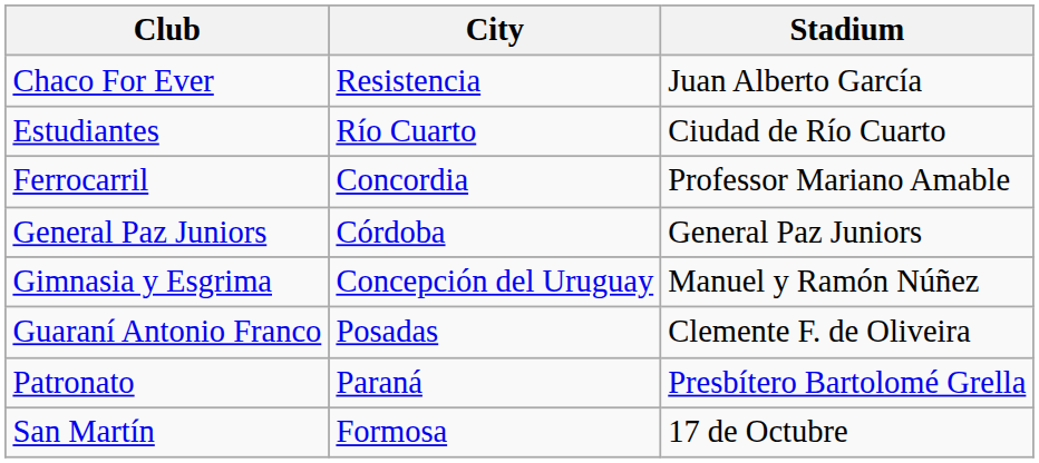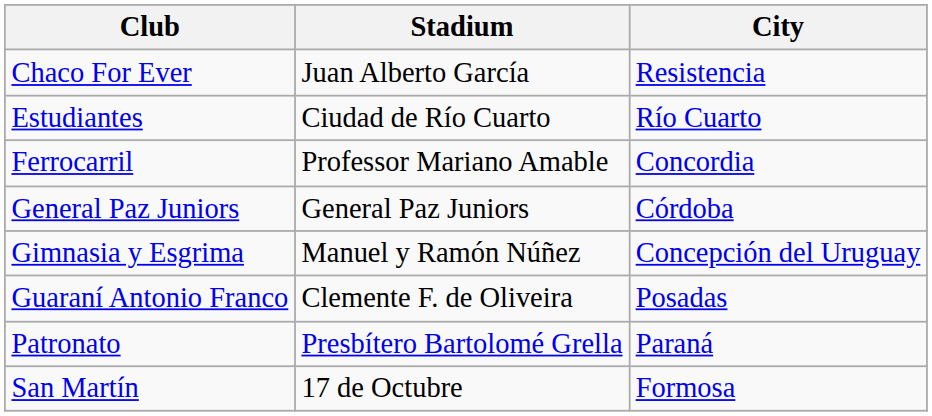columns swapped: City <-> Stadium
